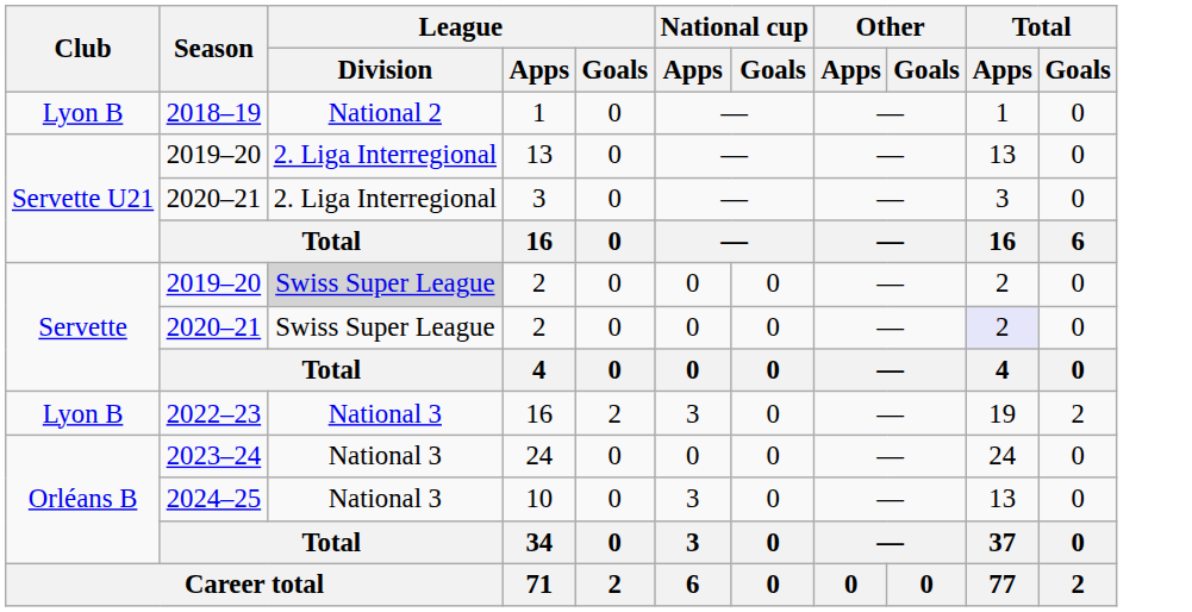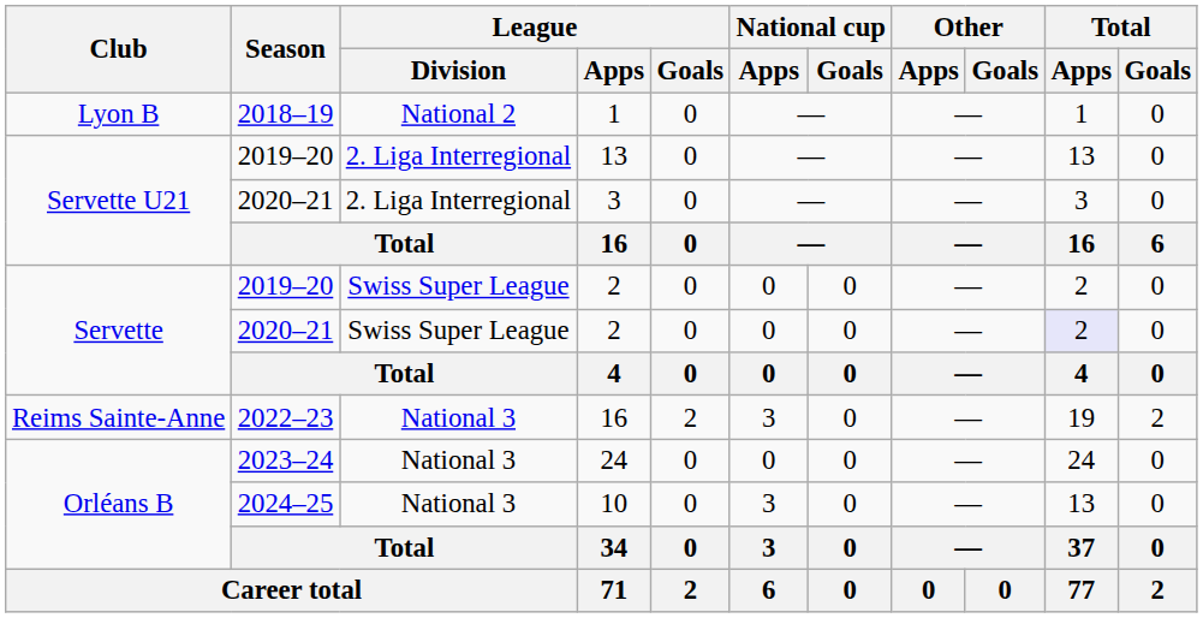2019–20 / 2 | League / Division: lightgrey background -> no background
2022–23 / 16 | Club: Lyon B -> Reims Sainte-Anne
